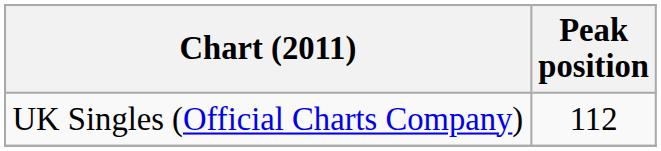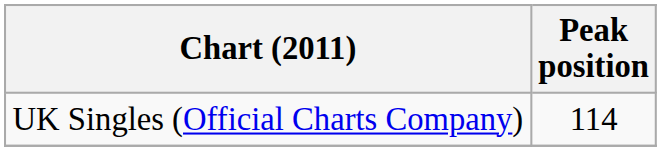UK Singles (Official Charts Company) | Peak position: 112 -> 114
